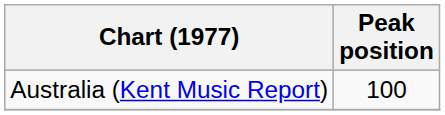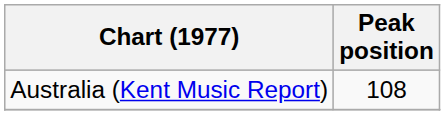Australia (Kent Music Report) | Peak position: 100 -> 108
